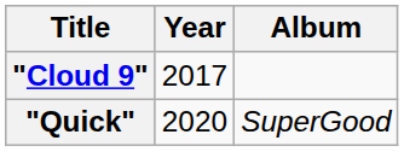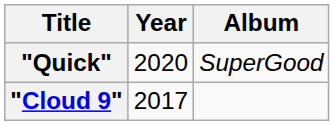rows swapped: "Cloud 9" <-> "Quick"
